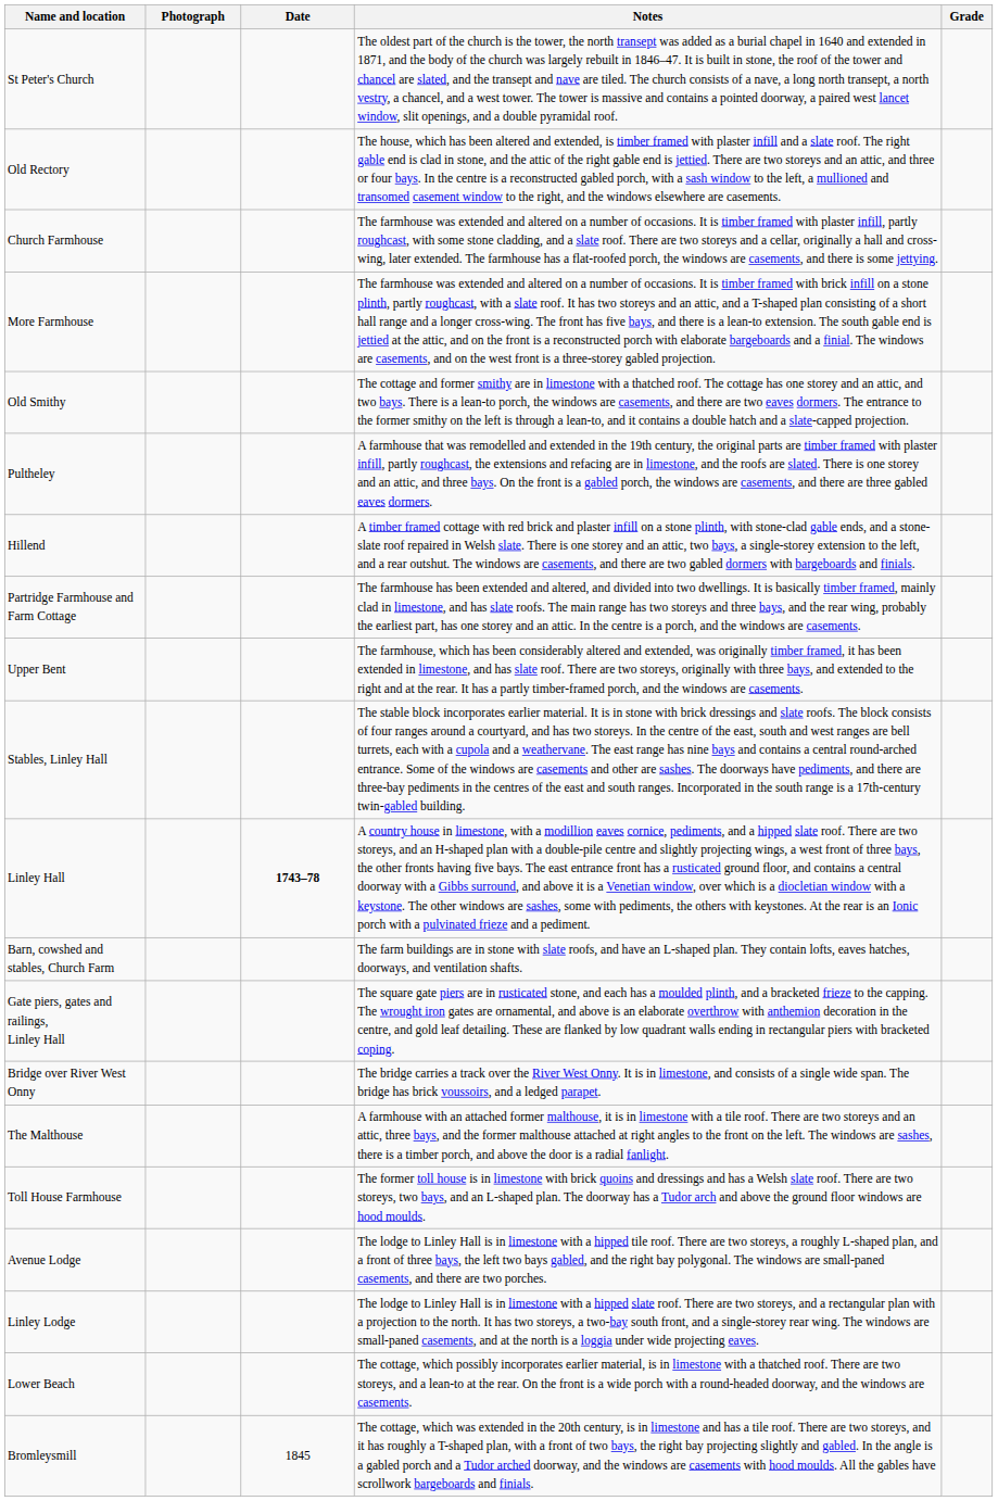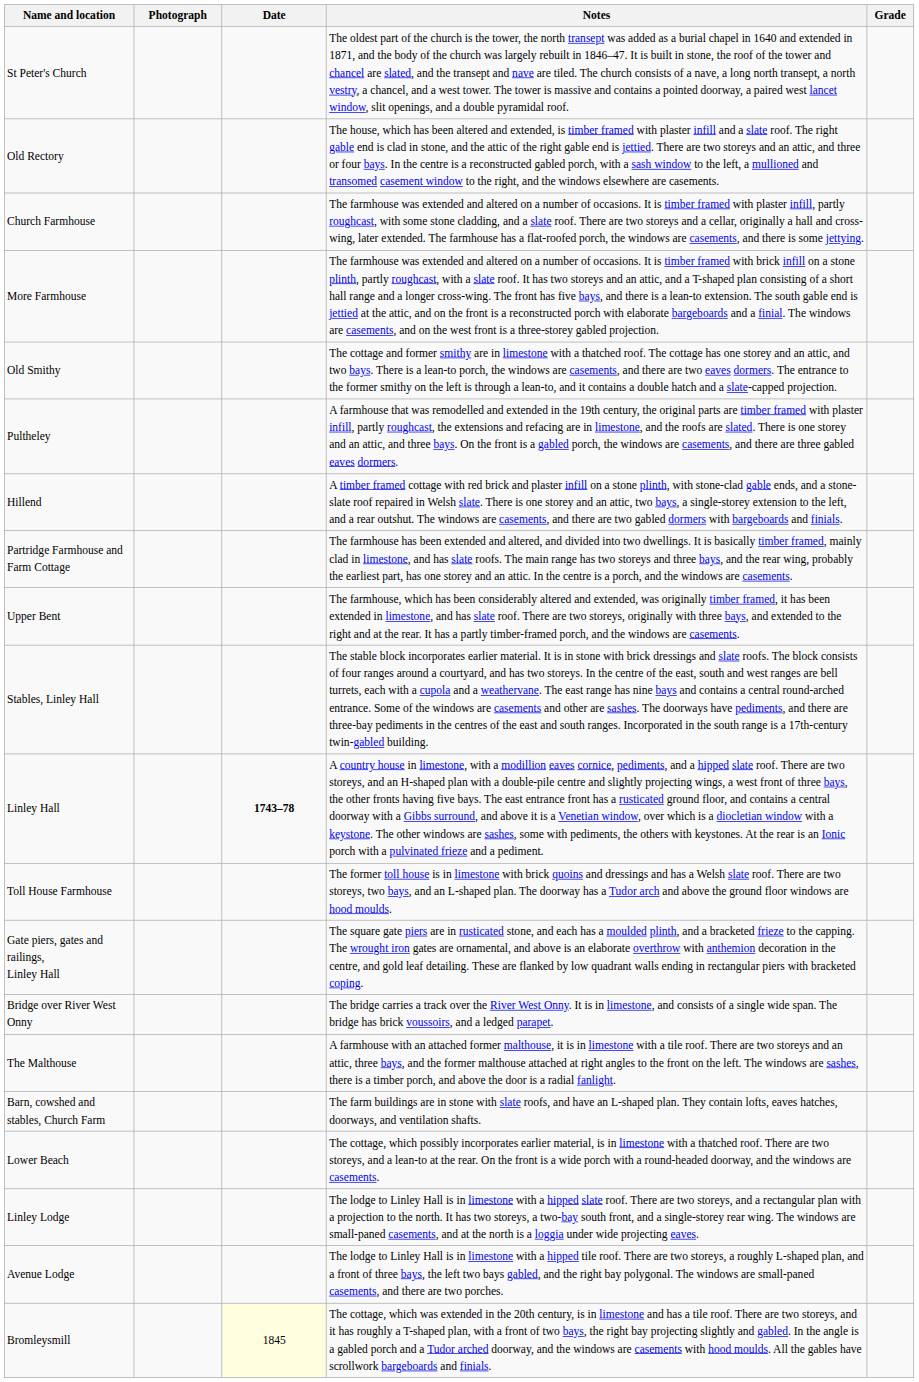rows swapped: Barn, cowshed and stables, Church Farm <-> Toll House Farmhouse
rows swapped: Avenue Lodge <-> Lower Beach
Bromleysmill | Date: no background -> lightyellow background
